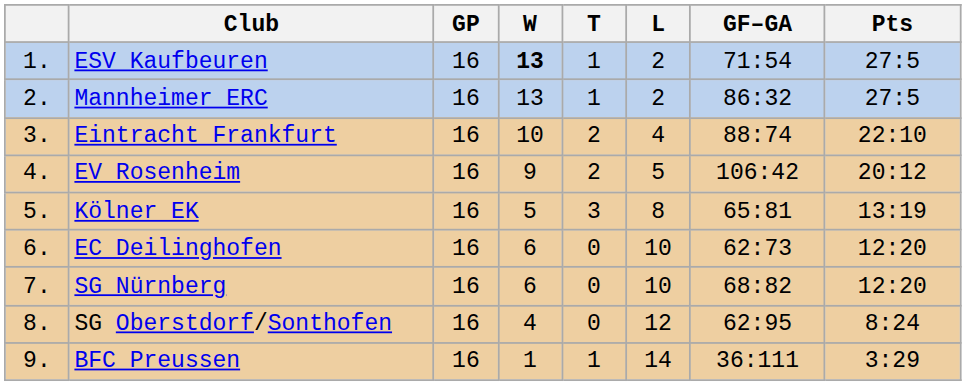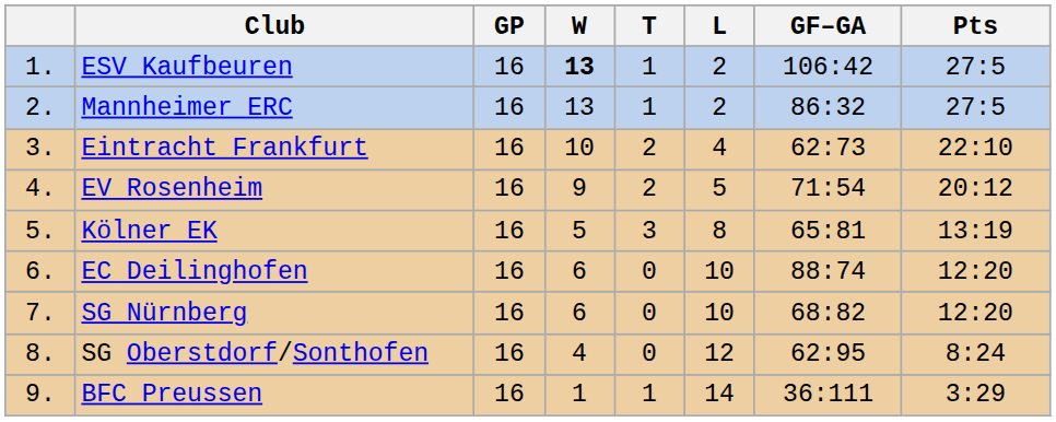ESV Kaufbeuren | GF–GA: 71:54 -> 106:42
Eintracht Frankfurt | GF–GA: 88:74 -> 62:73
EV Rosenheim | GF–GA: 106:42 -> 71:54
EC Deilinghofen | GF–GA: 62:73 -> 88:74
